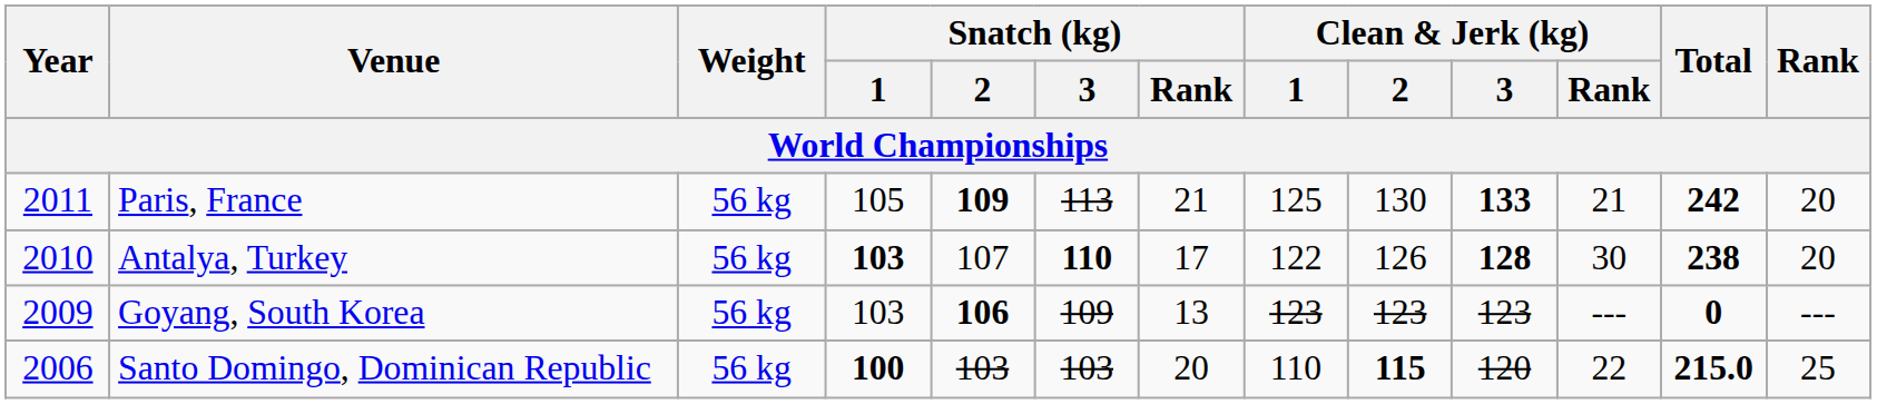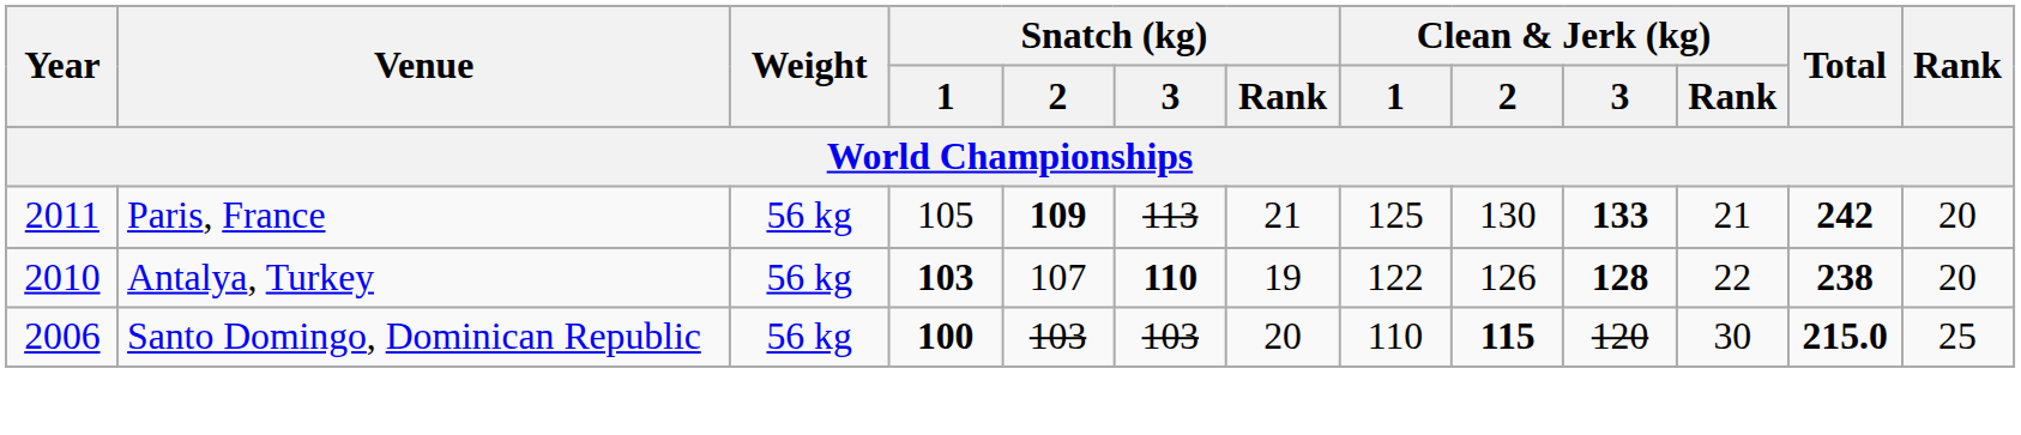Antalya, Turkey | Snatch (kg) / Rank: 17 -> 19
Antalya, Turkey | Clean & Jerk (kg) / Rank: 30 -> 22
- row: 2009 | Goyang, South Korea | 56 kg | 103 | 106 | 109 | 13 | 123 | 123 | 123 | --- | 0 | ---
Santo Domingo, Dominican Republic | Clean & Jerk (kg) / Rank: 22 -> 30
